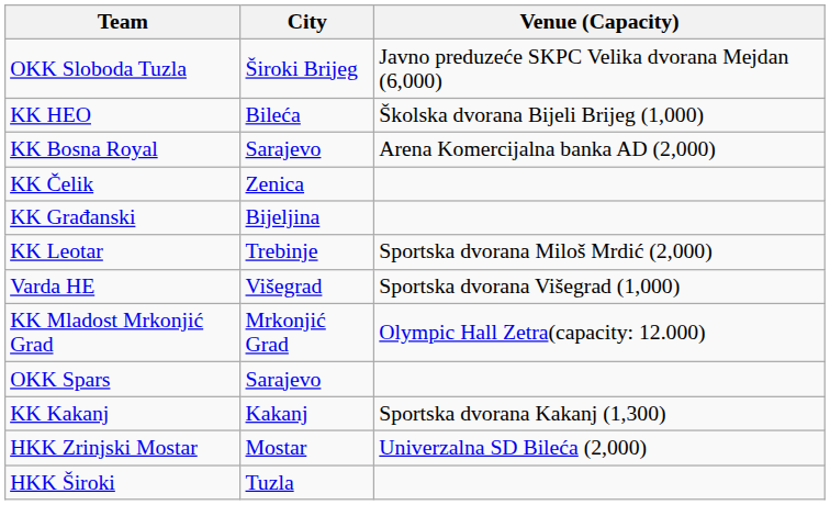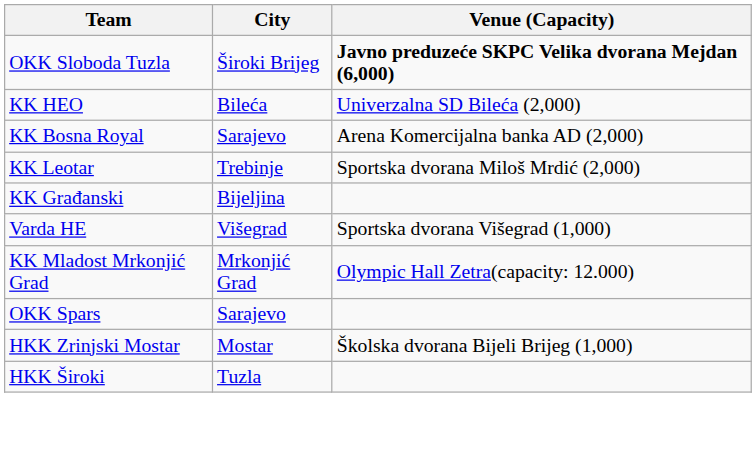OKK Sloboda Tuzla | Venue (Capacity): normal -> bold
KK HEO | Venue (Capacity): Školska dvorana Bijeli Brijeg (1,000) -> Univerzalna SD Bileća (2,000)
- row: KK Čelik | Zenica
rows swapped: KK Leotar <-> KK Građanski
- row: KK Kakanj | Kakanj | Sportska dvorana Kakanj (1,300)
HKK Zrinjski Mostar | Venue (Capacity): Univerzalna SD Bileća (2,000) -> Školska dvorana Bijeli Brijeg (1,000)
